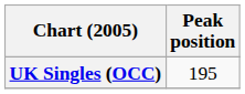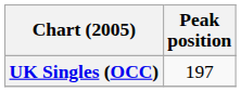UK Singles (OCC) | Peak position: 195 -> 197
